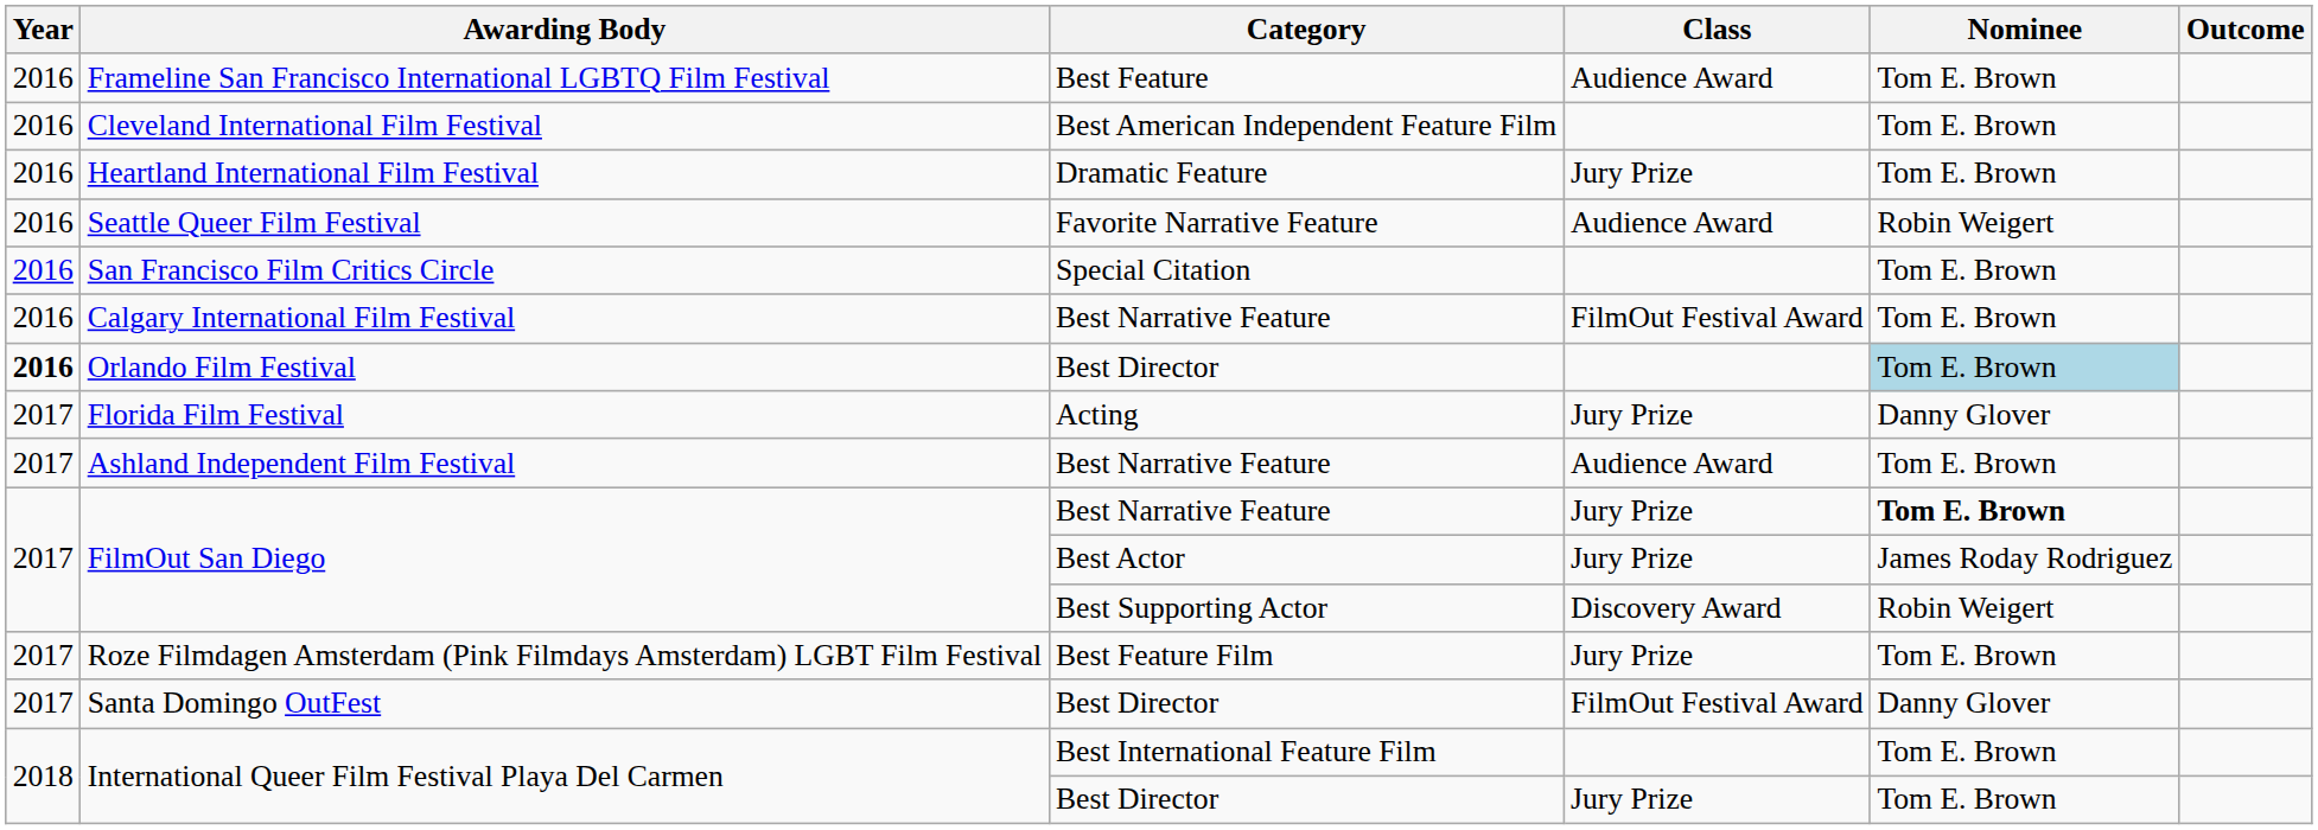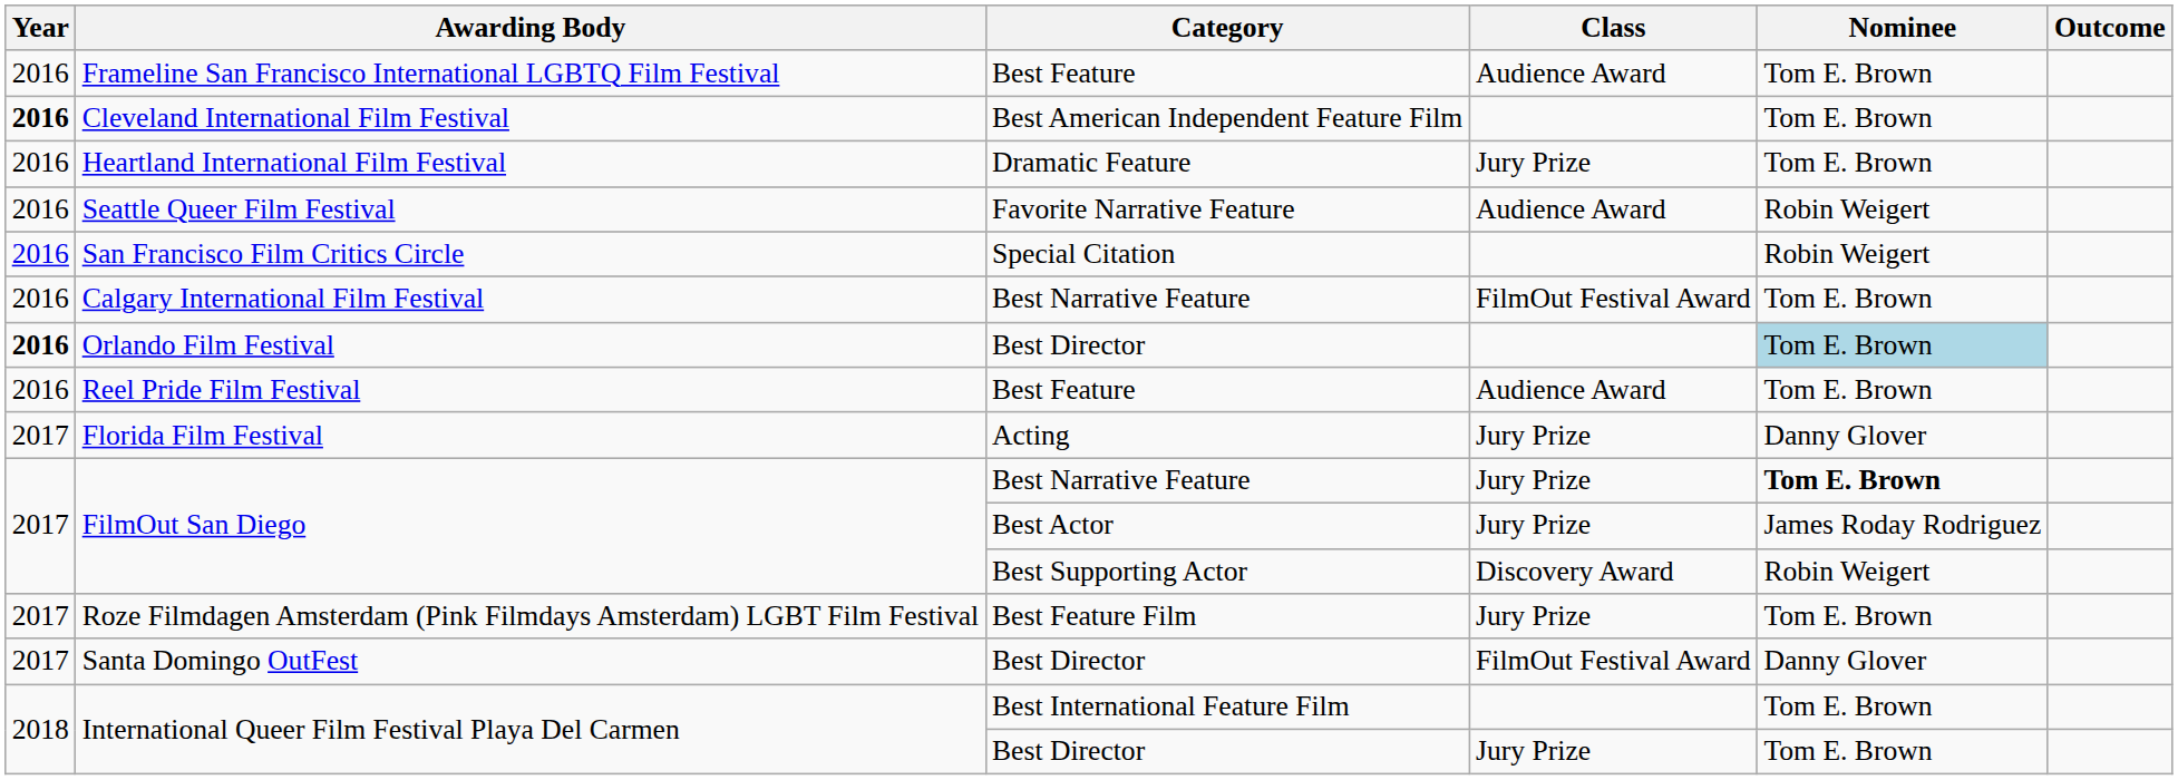Cleveland International Film Festival | Year: normal -> bold
San Francisco Film Critics Circle | Nominee: Tom E. Brown -> Robin Weigert
+ row: 2016 | Reel Pride Film Festival | Best Feature | Audience Award | Tom E. Brown
- row: 2017 | Ashland Independent Film Festival | Best Narrative Feature | Audience Award | Tom E. Brown
